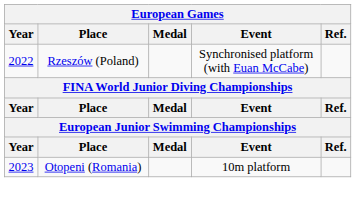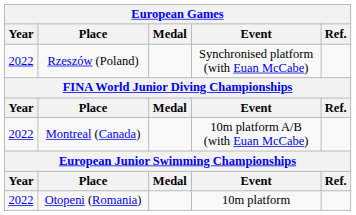+ row: 2022 | Montreal (Canada) | 10m platform A/B (with Euan McCabe)
Otopeni (Romania) | Year: 2023 -> 2022
